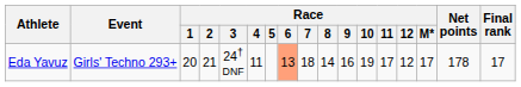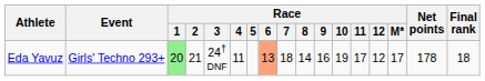Eda Yavuz | Race / 1: no background -> lightgreen background
Eda Yavuz | Final rank: 17 -> 18
